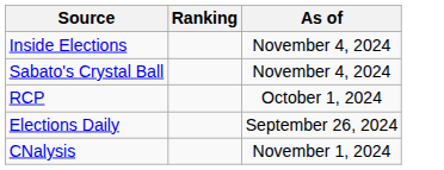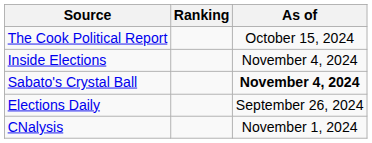+ row: The Cook Political Report | October 15, 2024
Sabato's Crystal Ball | As of: normal -> bold
- row: RCP | October 1, 2024
